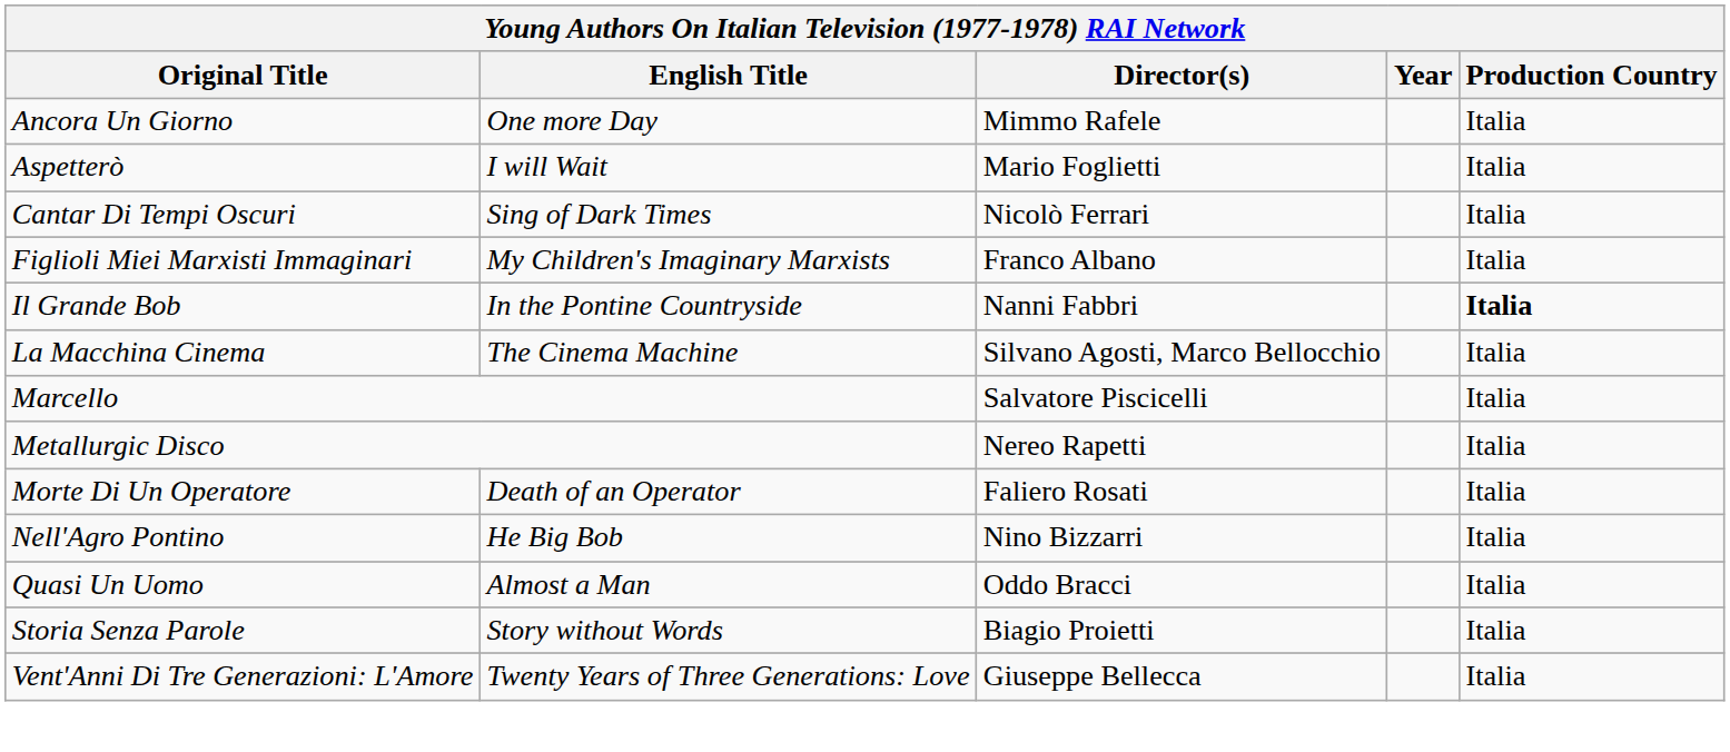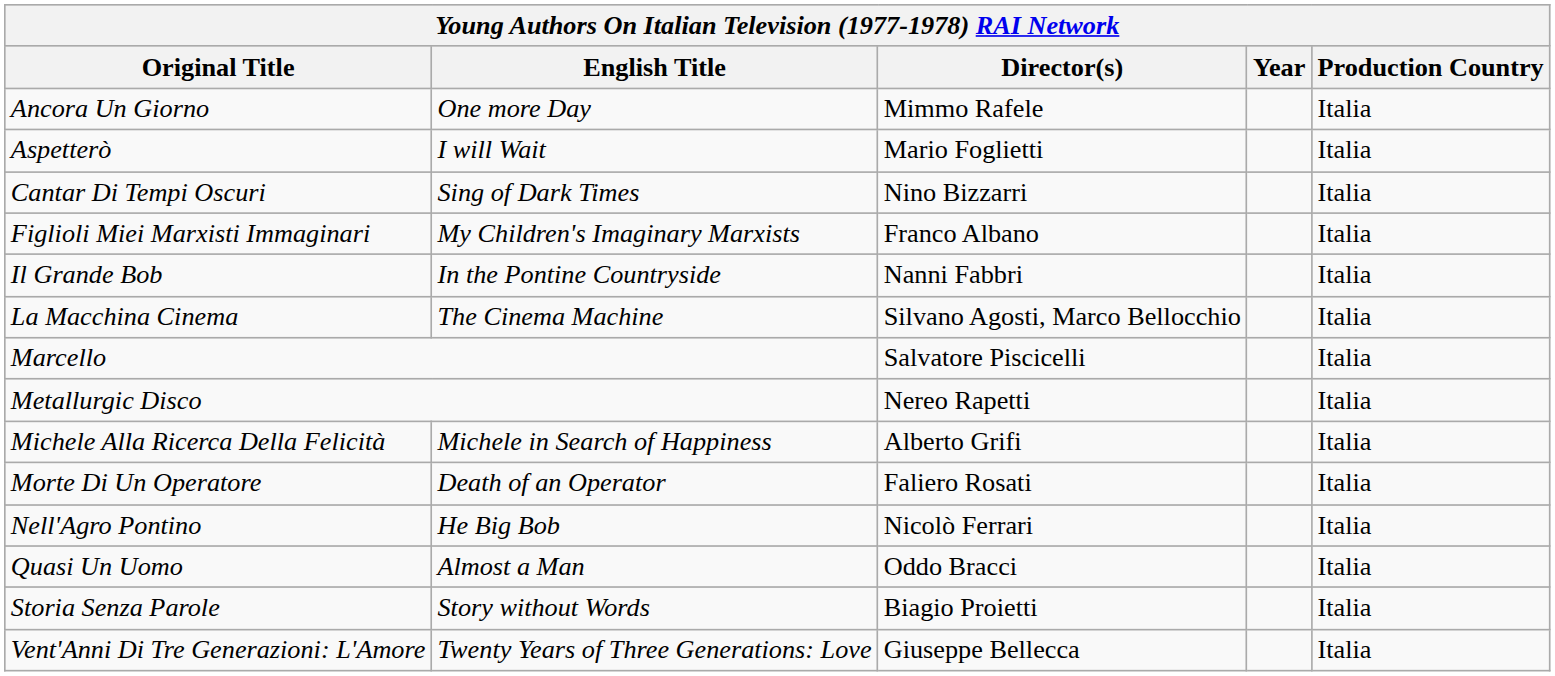Cantar Di Tempi Oscuri | Director(s): Nicolò Ferrari -> Nino Bizzarri
Il Grande Bob | Production Country: bold -> normal
+ row: Michele Alla Ricerca Della Felicità | Michele in Search of Happiness | Alberto Grifi | Italia
Nell'Agro Pontino | Director(s): Nino Bizzarri -> Nicolò Ferrari
